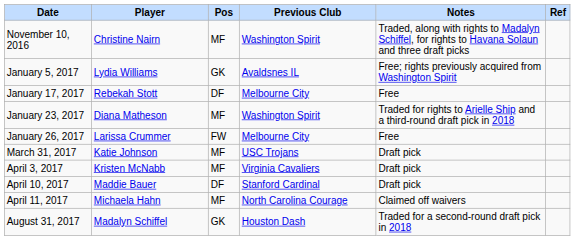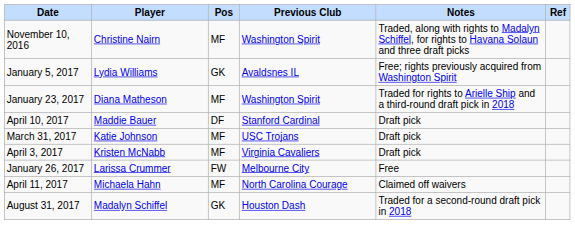- row: January 17, 2017 | Rebekah Stott | DF | Melbourne City | Free
rows swapped: January 26, 2017 <-> April 10, 2017
